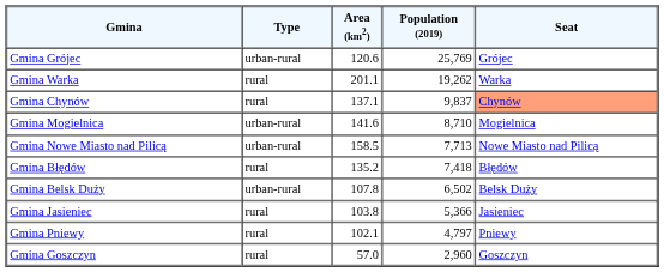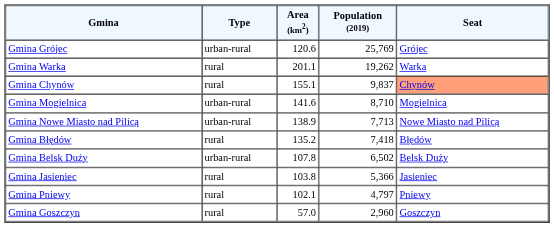Gmina Chynów | Area (km2): 137.1 -> 155.1
Gmina Nowe Miasto nad Pilicą | Area (km2): 158.5 -> 138.9
